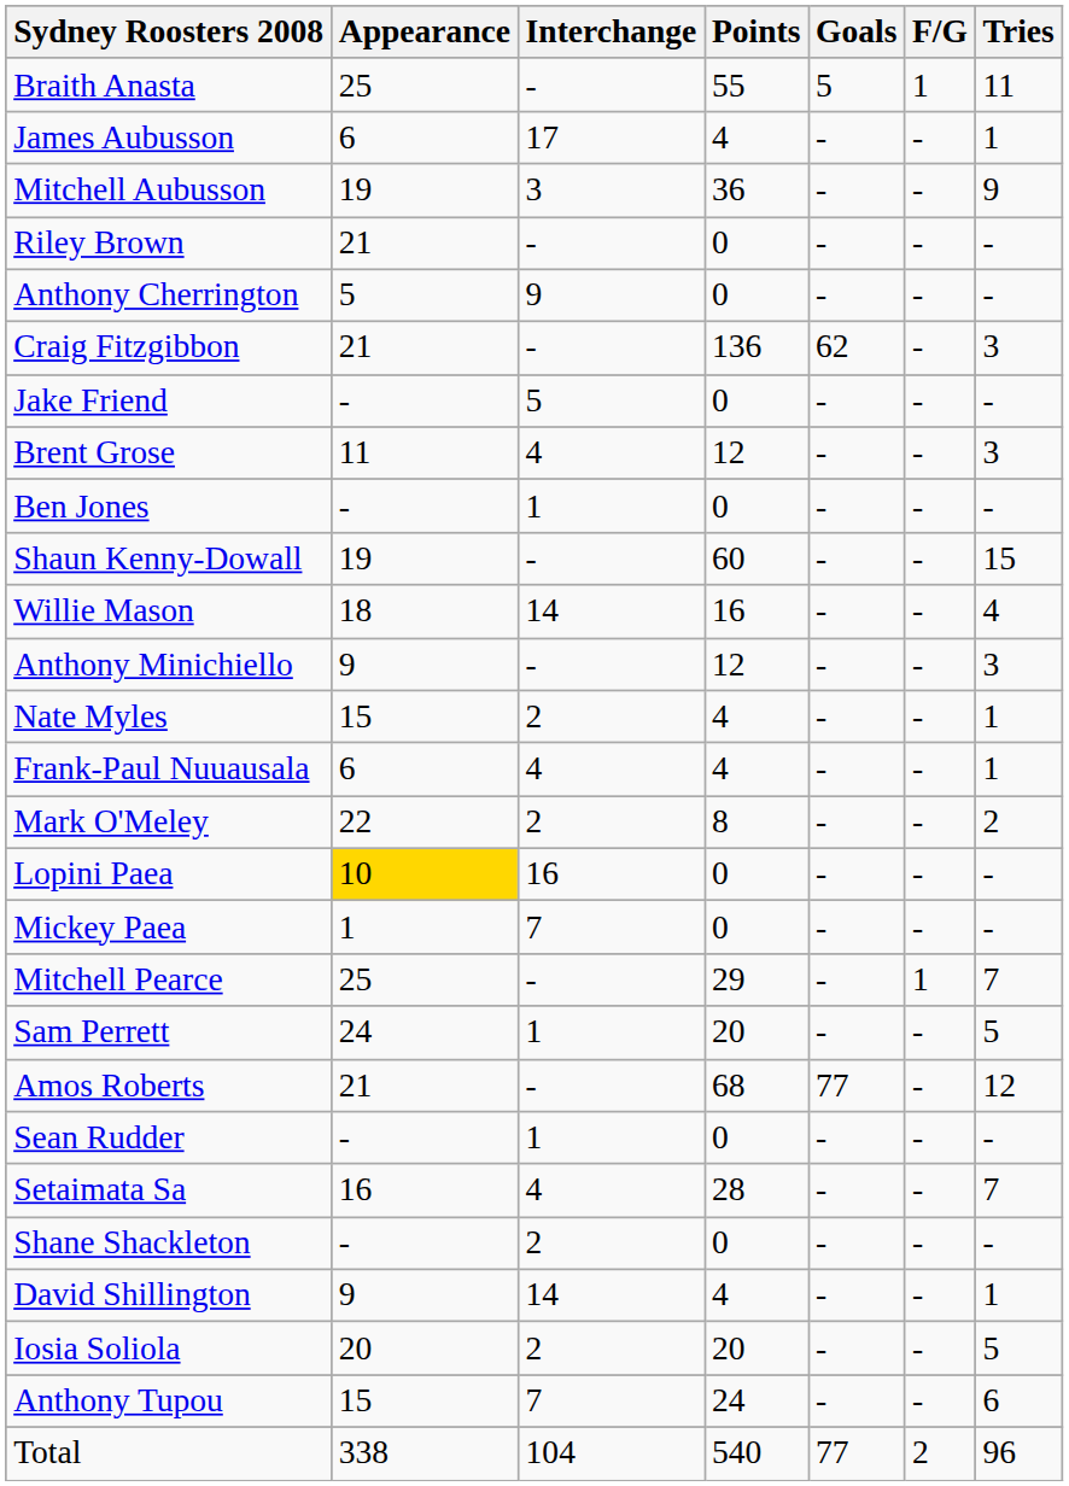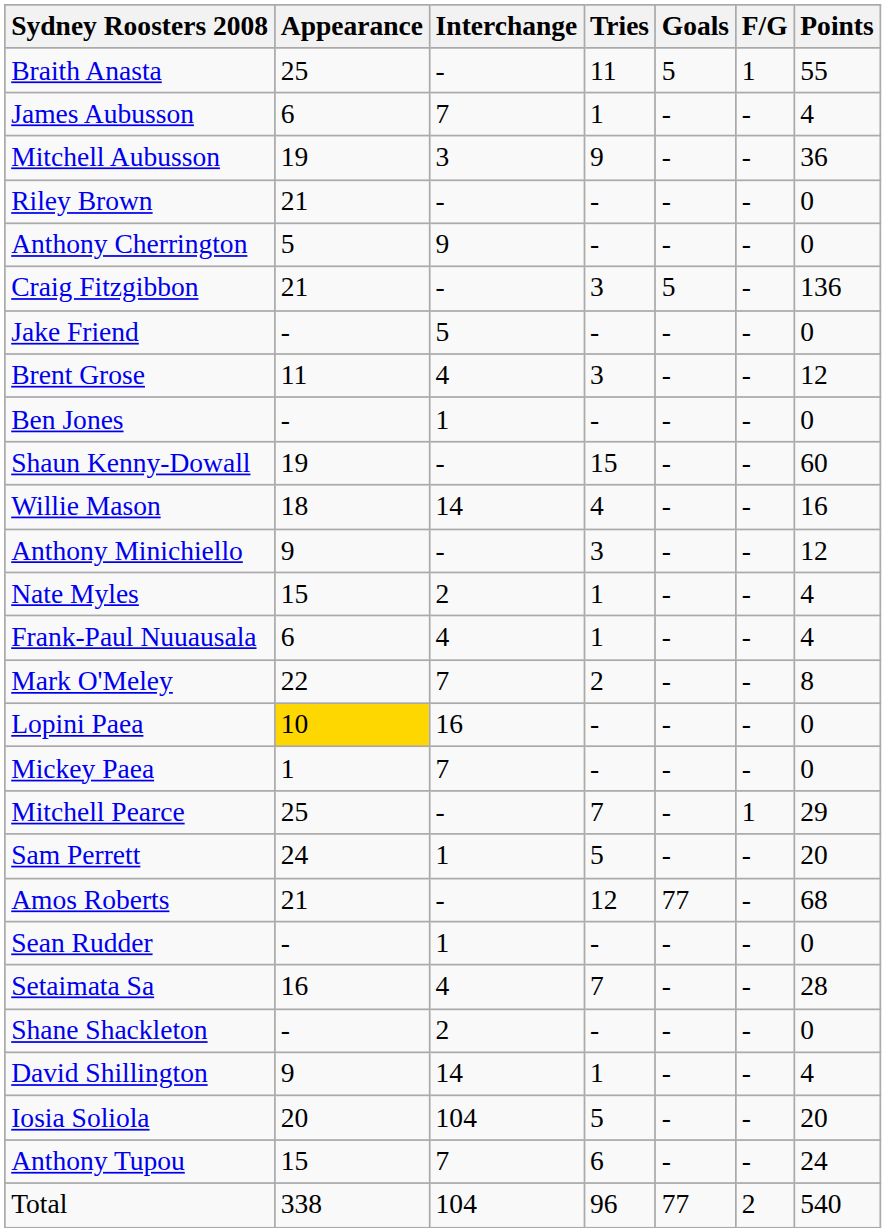columns swapped: Tries <-> Points
James Aubusson | Interchange: 17 -> 7
Craig Fitzgibbon | Goals: 62 -> 5
Mark O'Meley | Interchange: 2 -> 7
Iosia Soliola | Interchange: 2 -> 104
